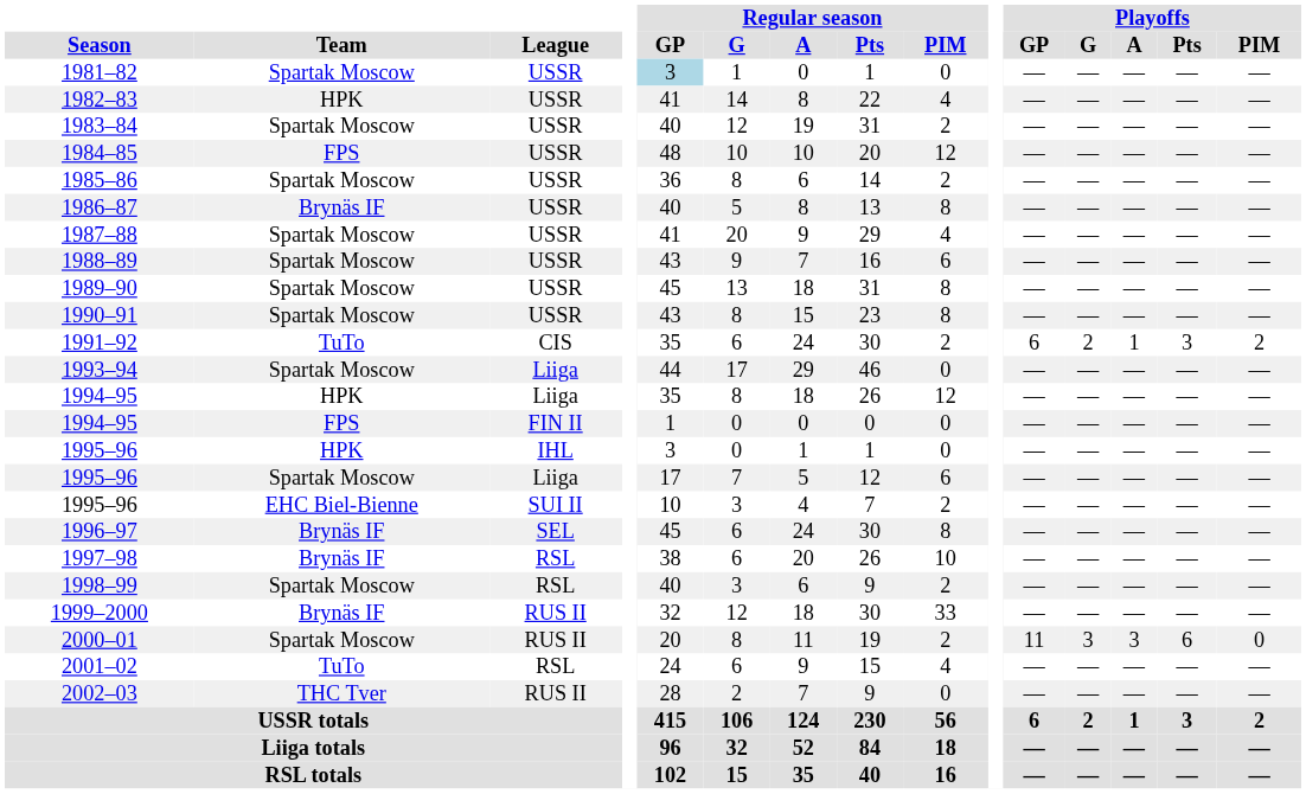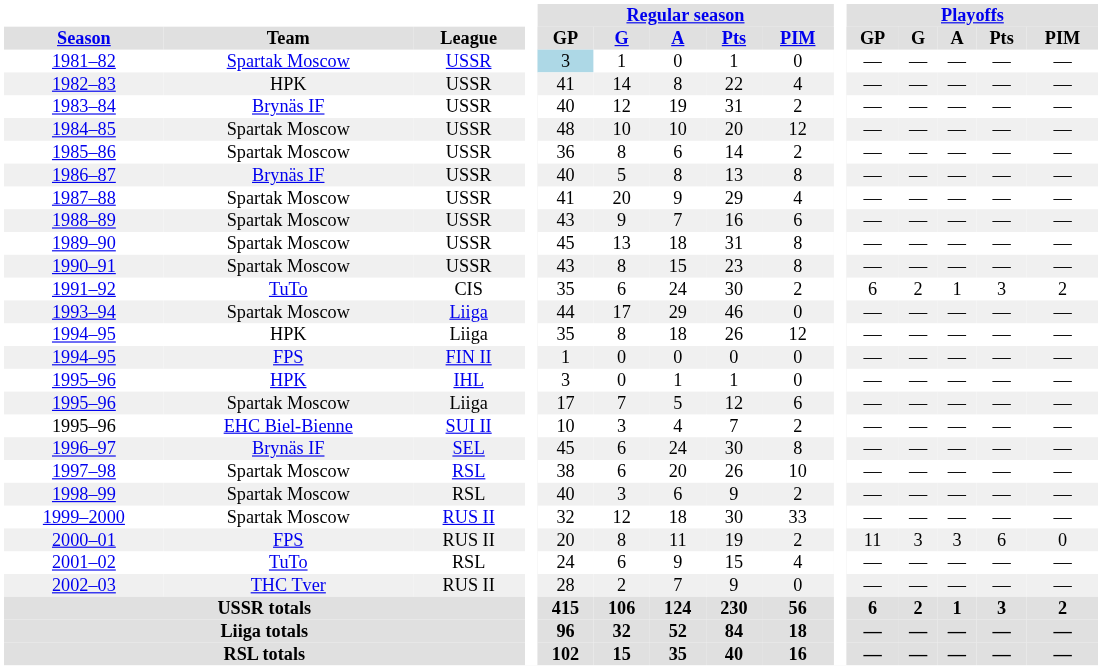1983–84 | Team: Spartak Moscow -> Brynäs IF
1984–85 | Team: FPS -> Spartak Moscow
1997–98 | Team: Brynäs IF -> Spartak Moscow
1999–2000 | Team: Brynäs IF -> Spartak Moscow
2000–01 | Team: Spartak Moscow -> FPS
